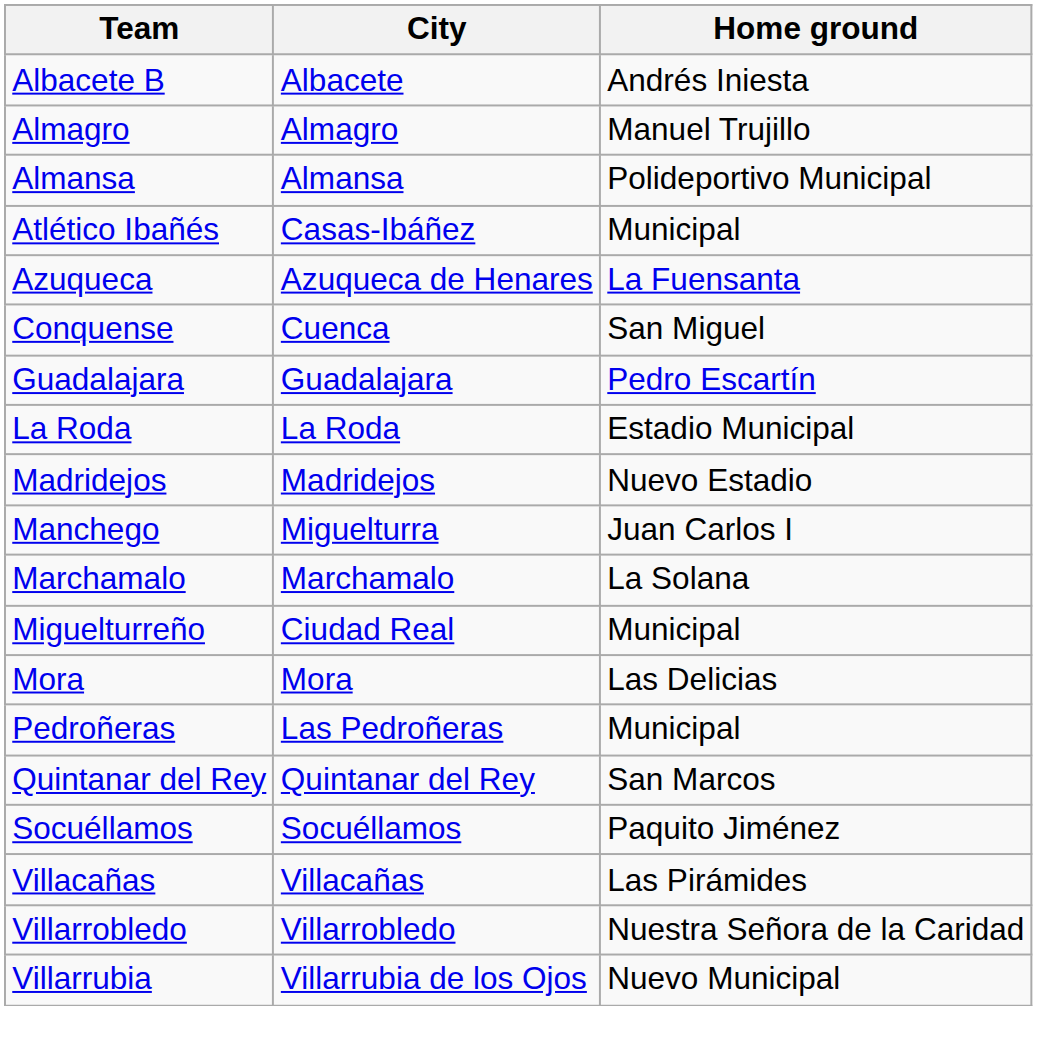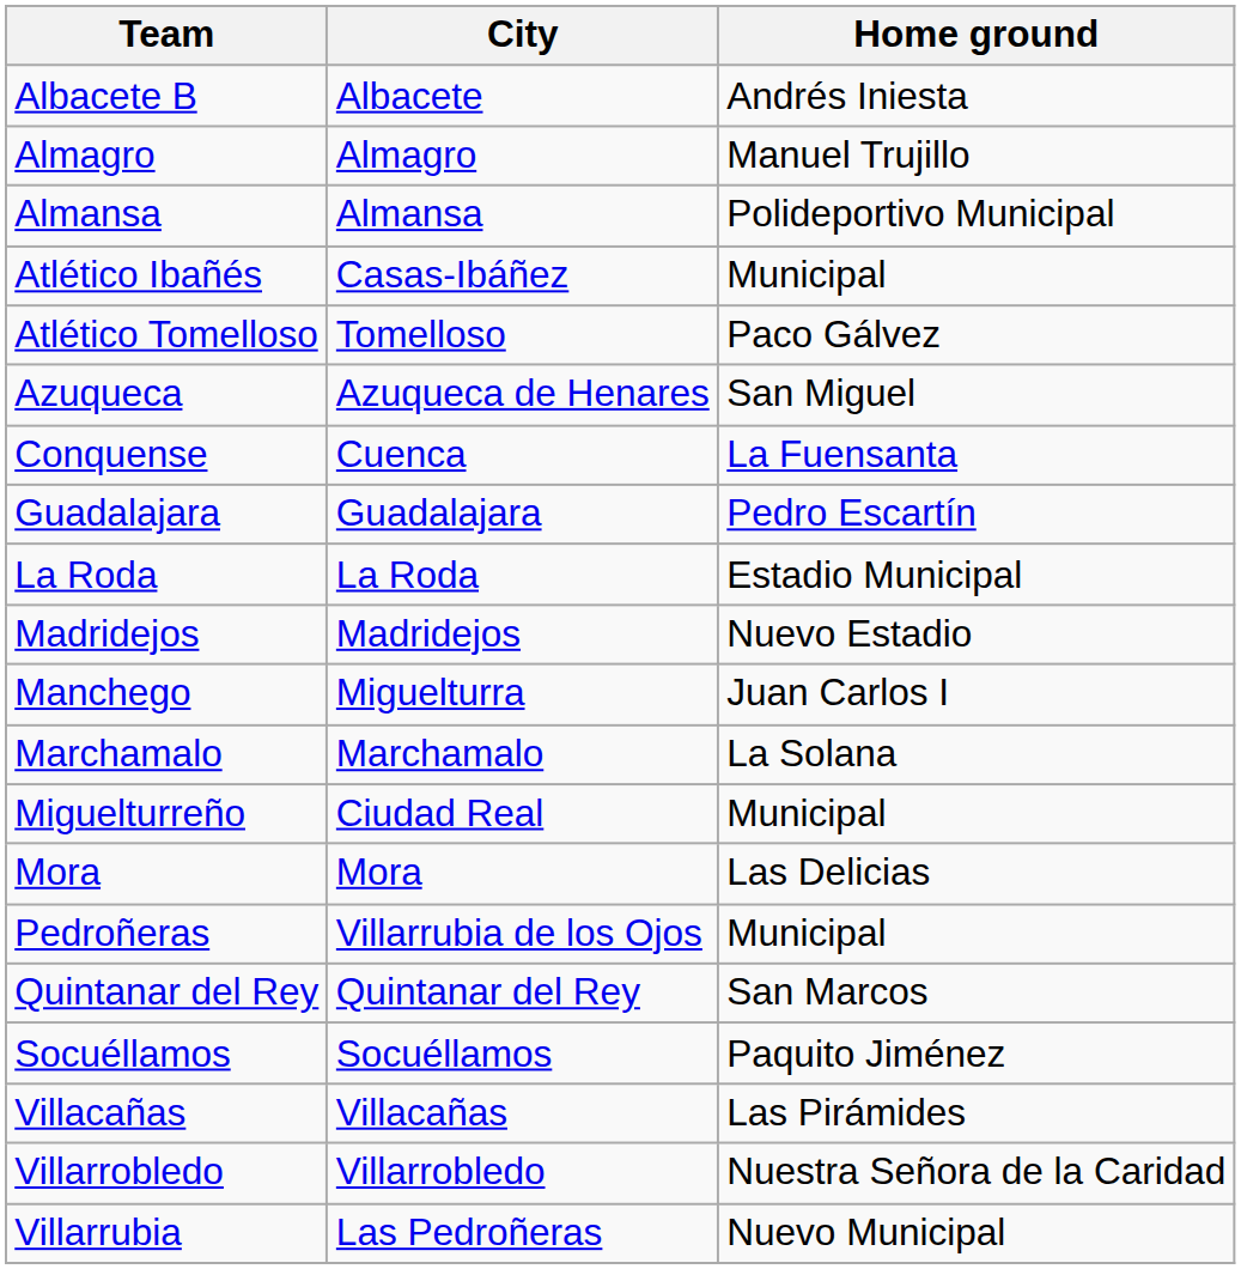+ row: Atlético Tomelloso | Tomelloso | Paco Gálvez
Azuqueca | Home ground: La Fuensanta -> San Miguel
Conquense | Home ground: San Miguel -> La Fuensanta
Pedroñeras | City: Las Pedroñeras -> Villarrubia de los Ojos
Villarrubia | City: Villarrubia de los Ojos -> Las Pedroñeras
